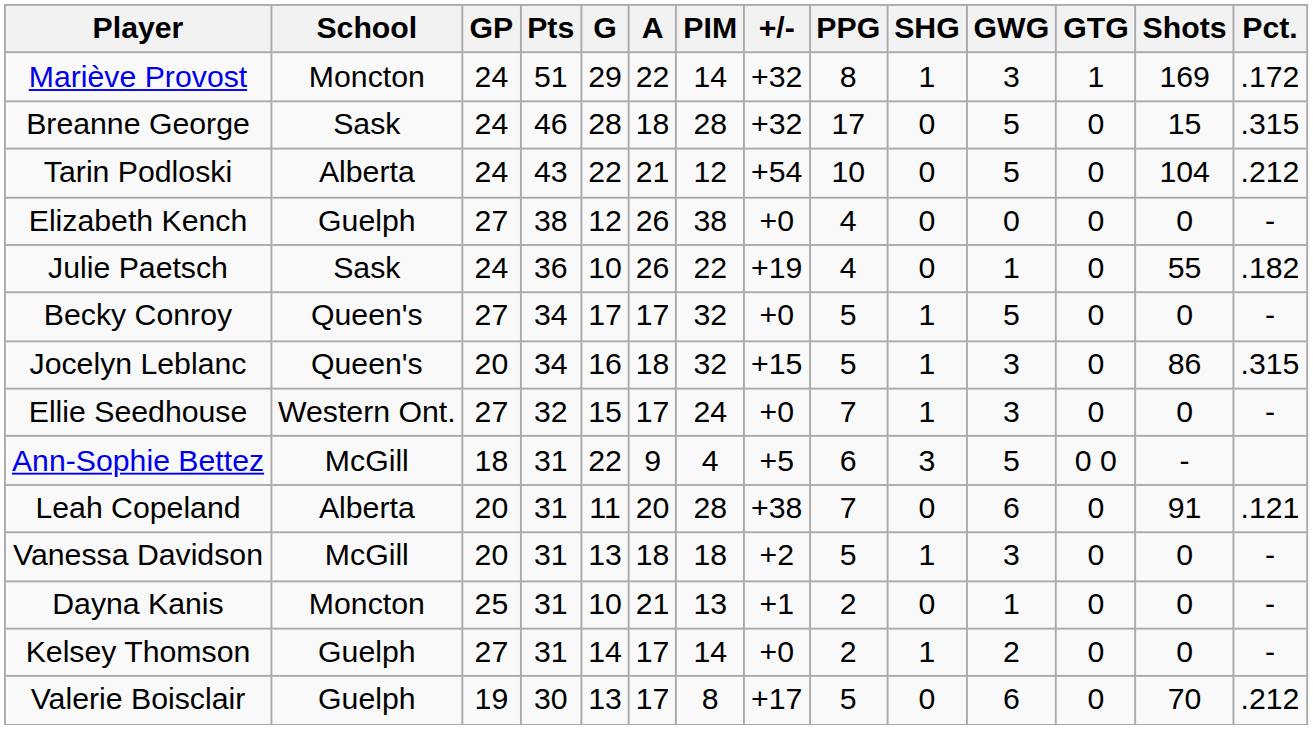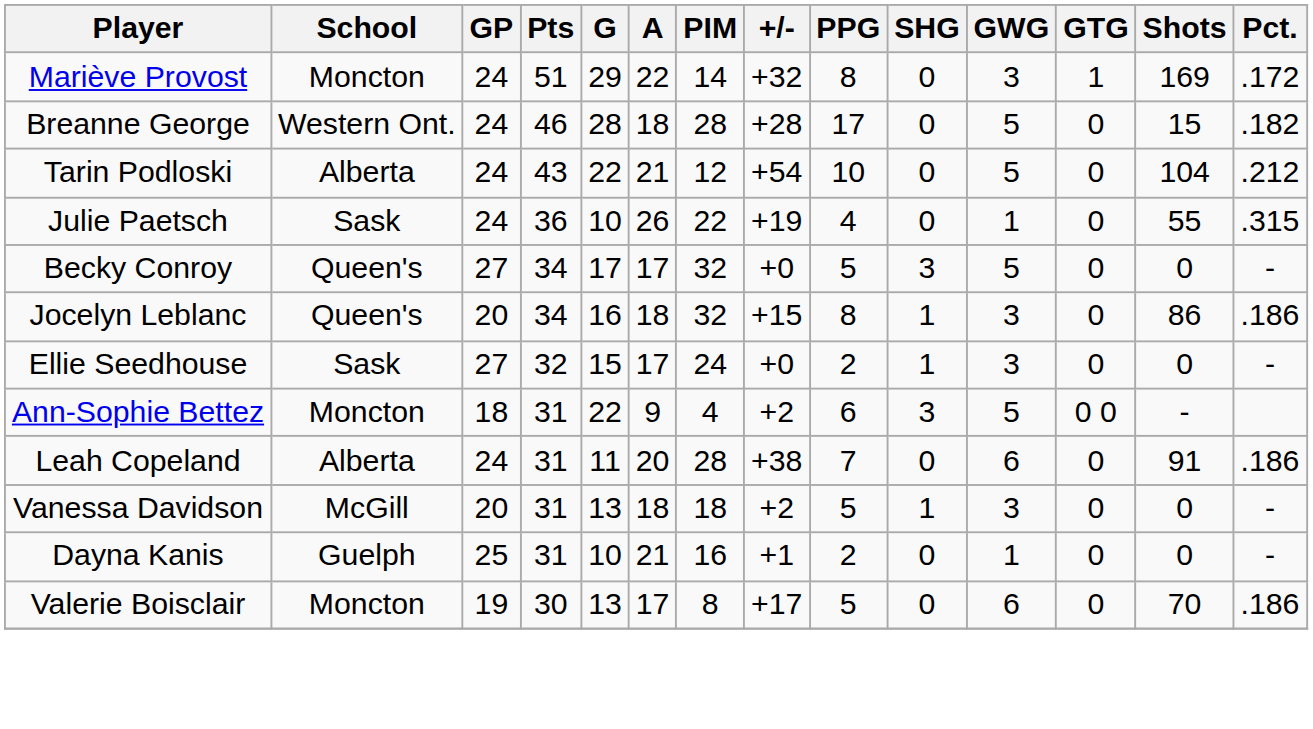Mariève Provost | SHG: 1 -> 0
Breanne George | School: Sask -> Western Ont.
Breanne George | +/-: +32 -> +28
Breanne George | Pct.: .315 -> .182
- row: Elizabeth Kench | Guelph | 27 | 38 | 12 | 26 | 38 | +0 | 4 | 0 | 0 | 0 | 0 | -
Julie Paetsch | Pct.: .182 -> .315
Becky Conroy | SHG: 1 -> 3
Jocelyn Leblanc | PPG: 5 -> 8
Jocelyn Leblanc | Pct.: .315 -> .186
Ellie Seedhouse | School: Western Ont. -> Sask
Ellie Seedhouse | PPG: 7 -> 2
Ann-Sophie Bettez | School: McGill -> Moncton
Ann-Sophie Bettez | +/-: +5 -> +2
Leah Copeland | GP: 20 -> 24
Leah Copeland | Pct.: .121 -> .186
Dayna Kanis | School: Moncton -> Guelph
Dayna Kanis | PIM: 13 -> 16
- row: Kelsey Thomson | Guelph | 27 | 31 | 14 | 17 | 14 | +0 | 2 | 1 | 2 | 0 | 0 | -
Valerie Boisclair | School: Guelph -> Moncton
Valerie Boisclair | Pct.: .212 -> .186
